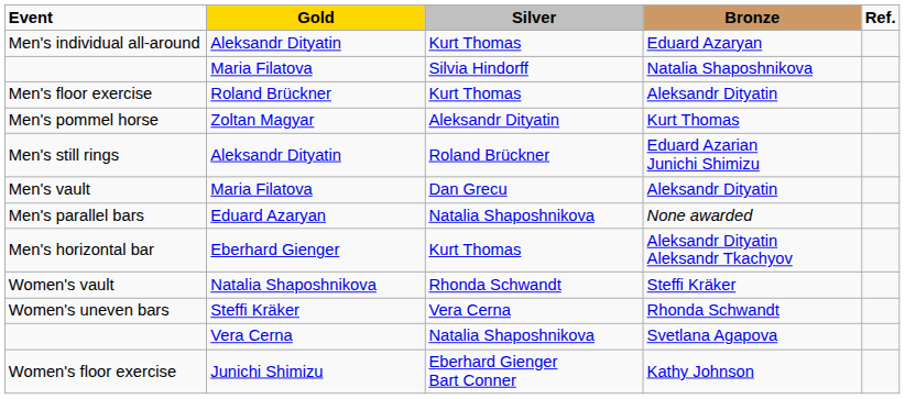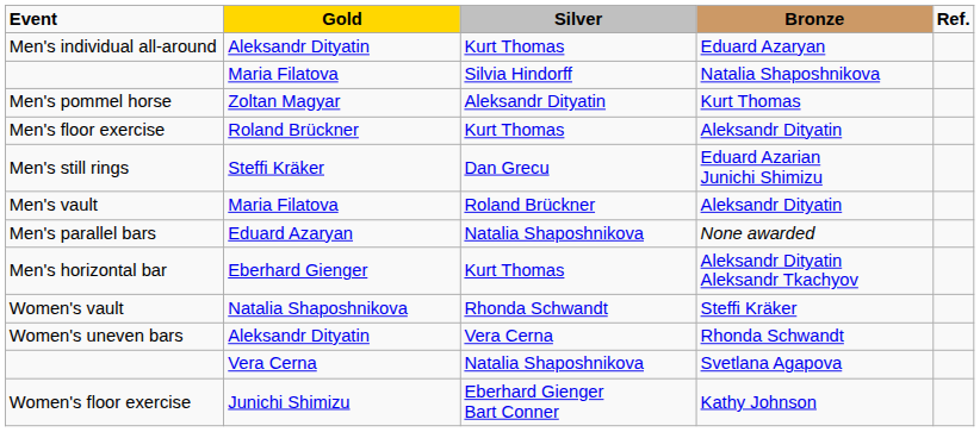rows swapped: Men's floor exercise <-> Men's pommel horse
Men's still rings | Gold: Aleksandr Dityatin -> Steffi Kräker
Men's still rings | Silver: Roland Brückner -> Dan Grecu
Men's vault | Silver: Dan Grecu -> Roland Brückner
Women's uneven bars | Gold: Steffi Kräker -> Aleksandr Dityatin
